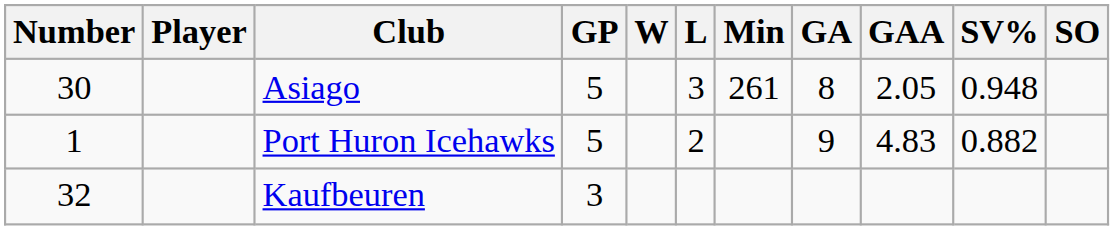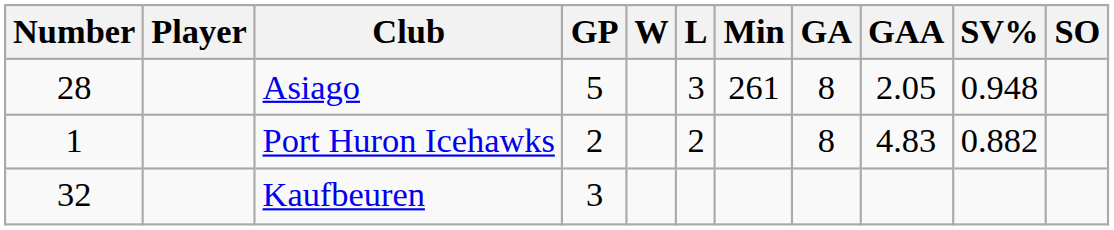Asiago | Number: 30 -> 28
Port Huron Icehawks | GP: 5 -> 2
Port Huron Icehawks | GA: 9 -> 8
